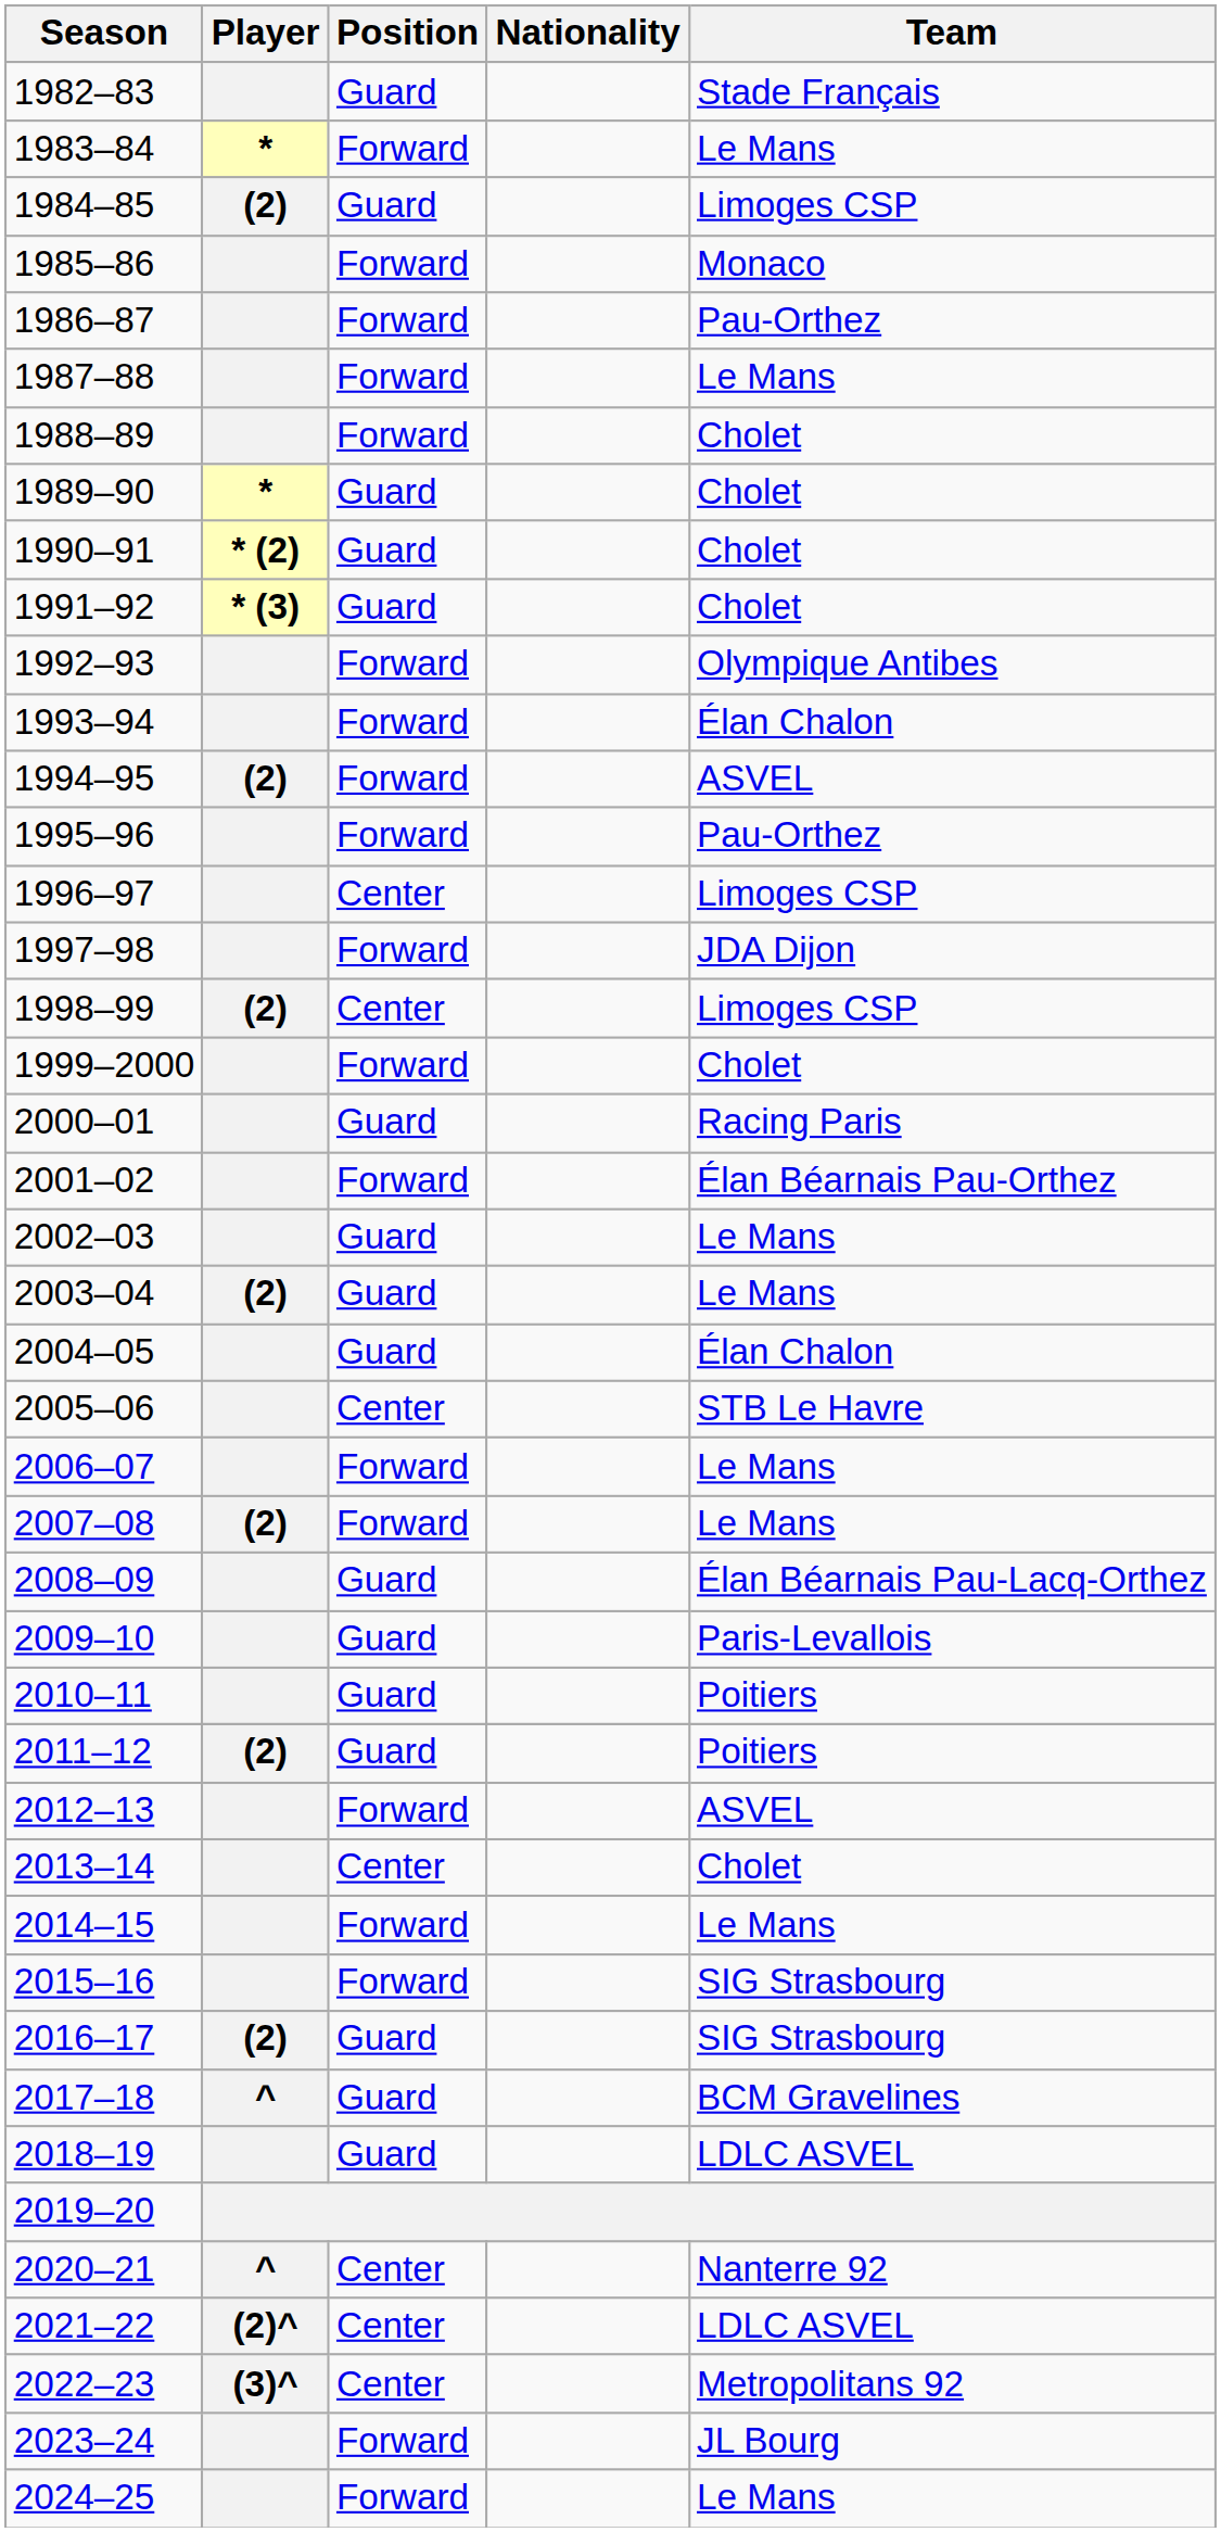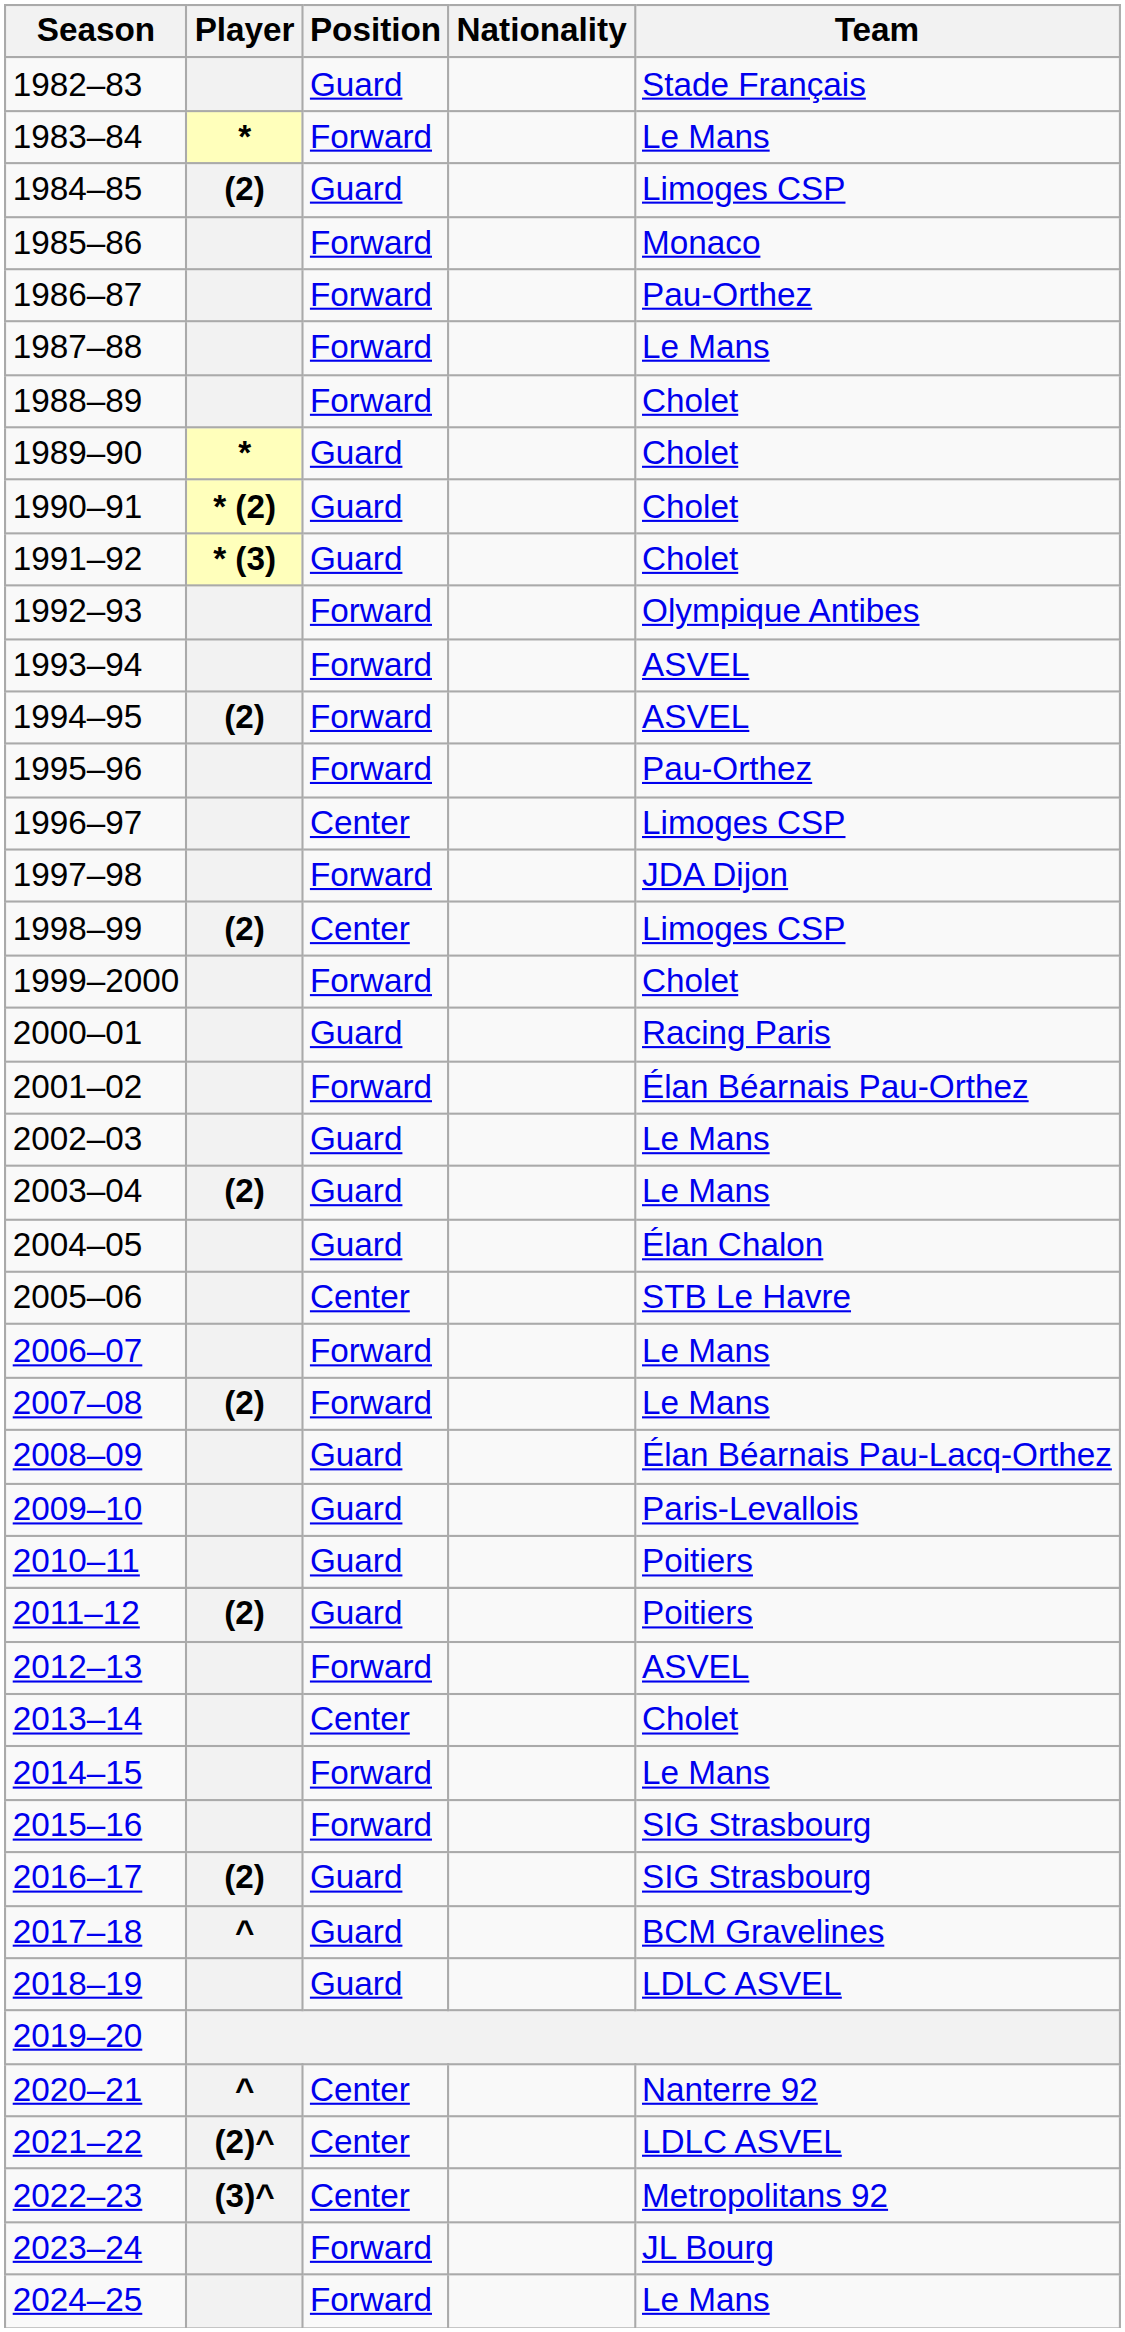1993–94 | Team: Élan Chalon -> ASVEL
